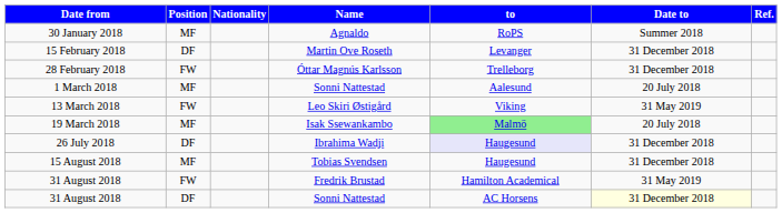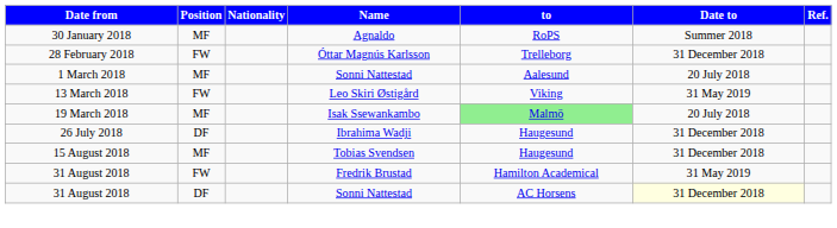- row: 15 February 2018 | DF | Martin Ove Roseth | Levanger | 31 December 2018
26 July 2018 | to: lavender background -> no background
